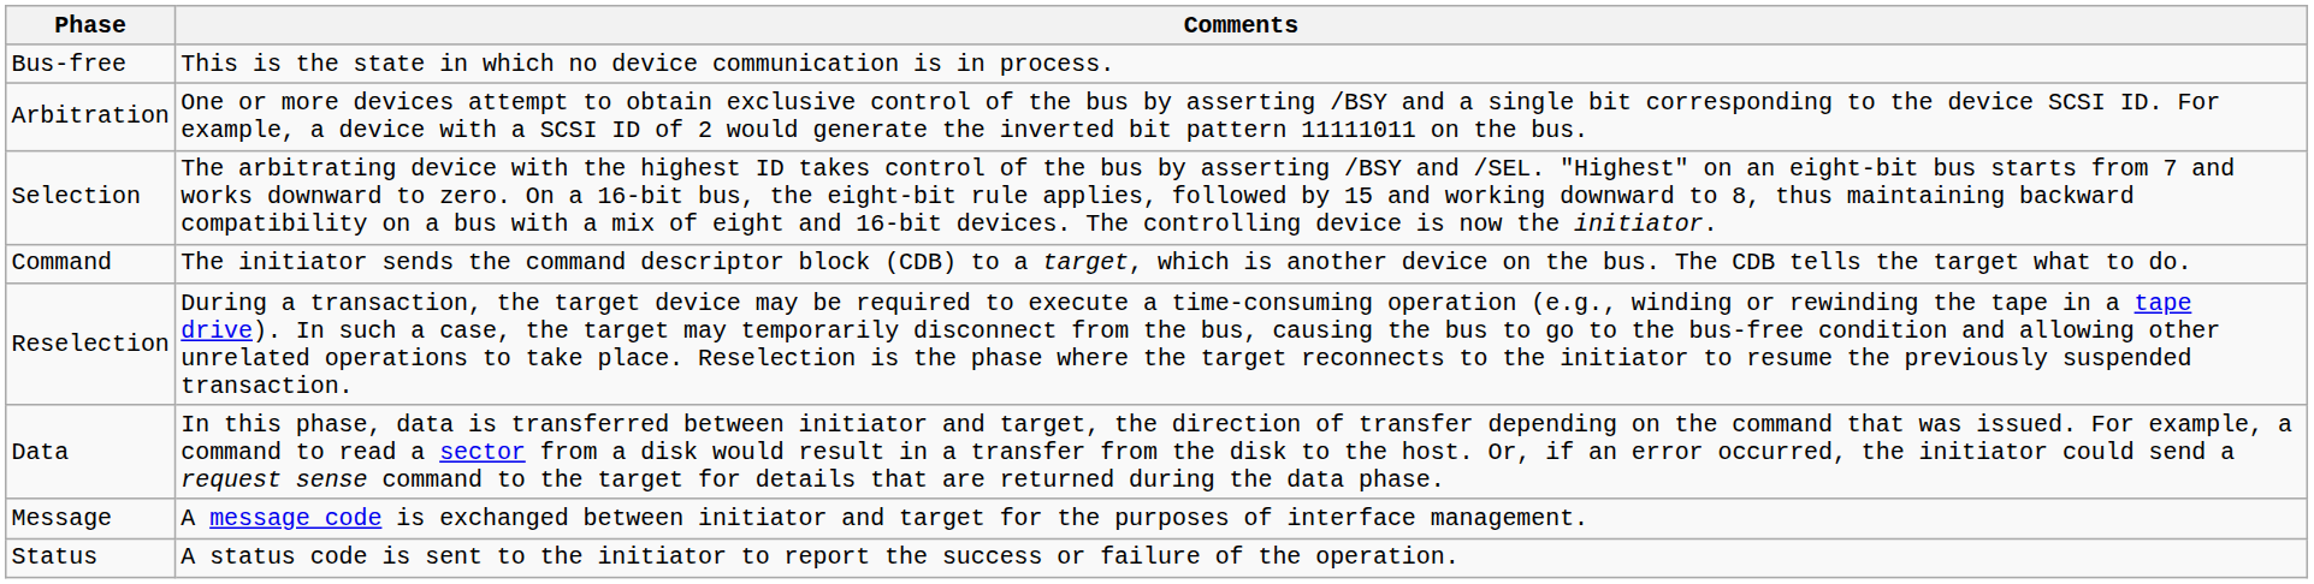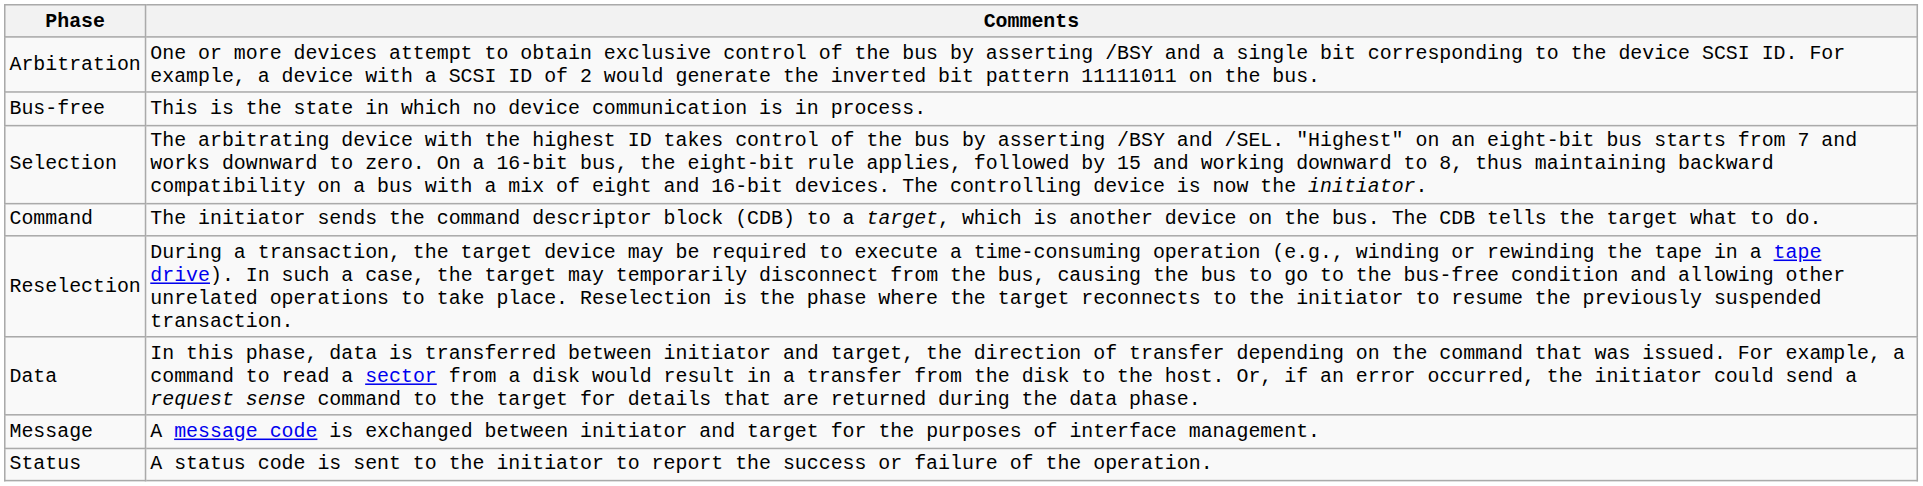rows swapped: Bus-free <-> Arbitration
